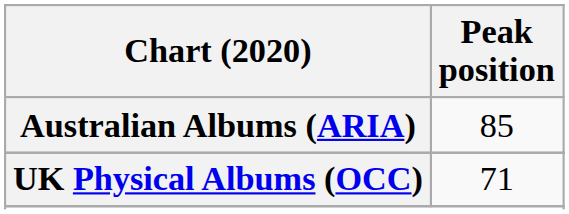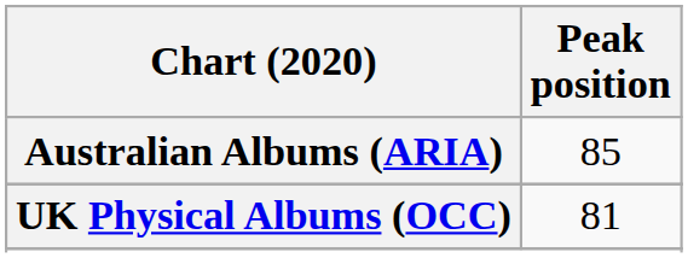UK Physical Albums (OCC) | Peak position: 71 -> 81
